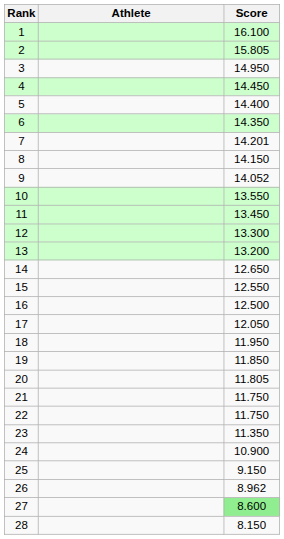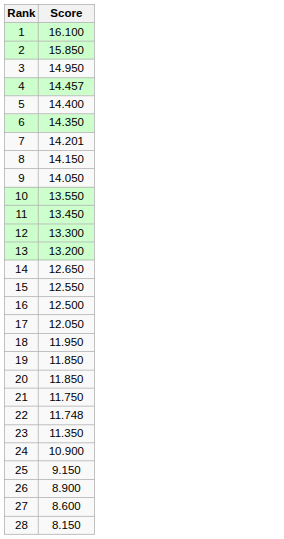- column: Athlete
2 | Score: 15.805 -> 15.850
4 | Score: 14.450 -> 14.457
9 | Score: 14.052 -> 14.050
20 | Score: 11.805 -> 11.850
22 | Score: 11.750 -> 11.748
26 | Score: 8.962 -> 8.900
27 | Score: lightgreen background -> no background
